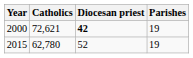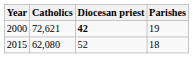2015 | Catholics: 62,780 -> 62,080
2015 | Parishes: 19 -> 18
